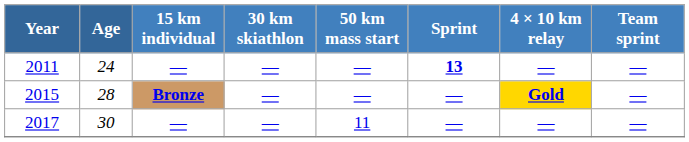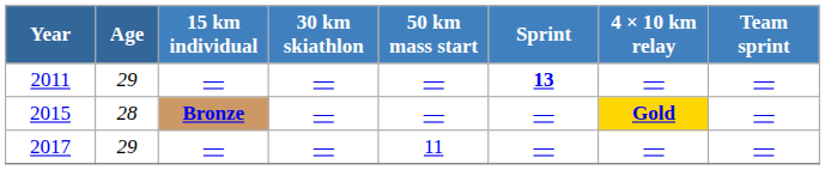2011 | Age: 24 -> 29
2017 | Age: 30 -> 29
